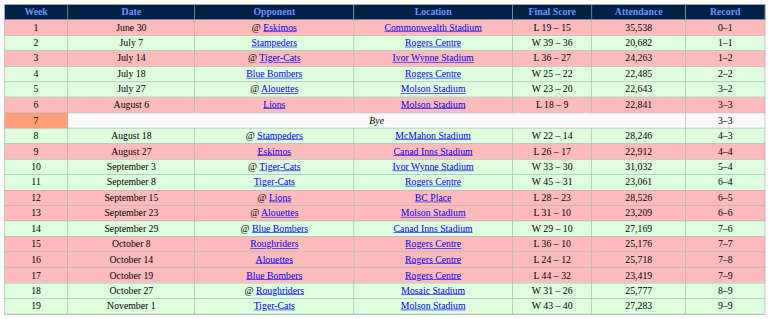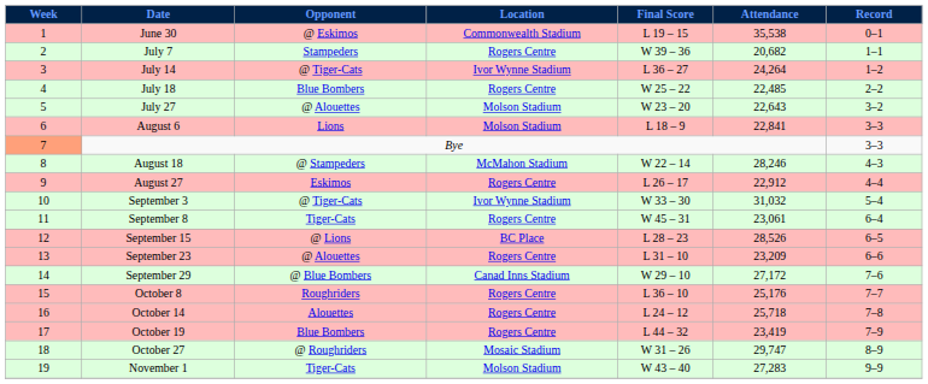July 14 | Attendance: 24,263 -> 24,264
August 27 | Location: Canad Inns Stadium -> Rogers Centre
September 23 | Location: Molson Stadium -> Rogers Centre
September 29 | Attendance: 27,169 -> 27,172
October 27 | Attendance: 25,777 -> 29,747
